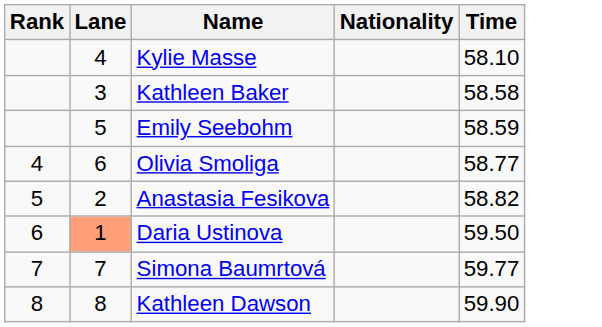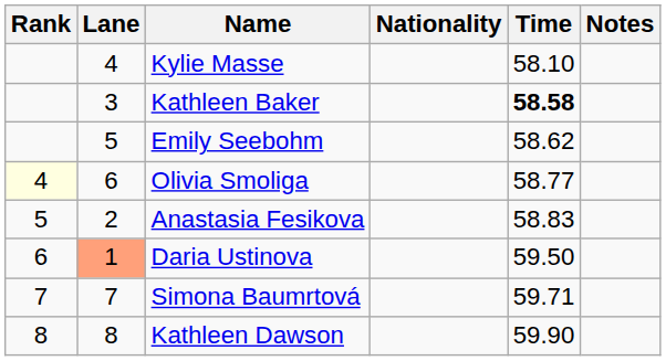+ column: Notes
Kathleen Baker | Time: normal -> bold
Emily Seebohm | Time: 58.59 -> 58.62
Olivia Smoliga | Rank: no background -> lightyellow background
Anastasia Fesikova | Time: 58.82 -> 58.83
Simona Baumrtová | Time: 59.77 -> 59.71
